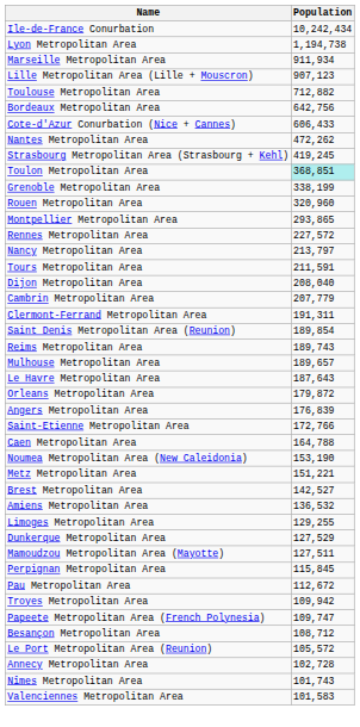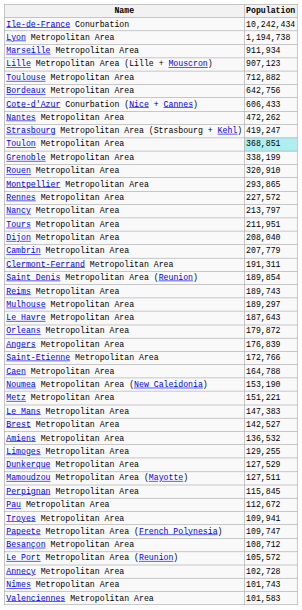Strasbourg Metropolitan Area (Strasbourg + Kehl) | Population: 419,245 -> 419,247
Rouen Metropolitan Area | Population: 320,960 -> 320,910
Tours Metropolitan Area | Population: 211,591 -> 211,951
Mulhouse Metropolitan Area | Population: 189,657 -> 189,297
+ row: Le Mans Metropolitan Area | 147,383
Troyes Metropolitan Area | Population: 109,942 -> 109,941
